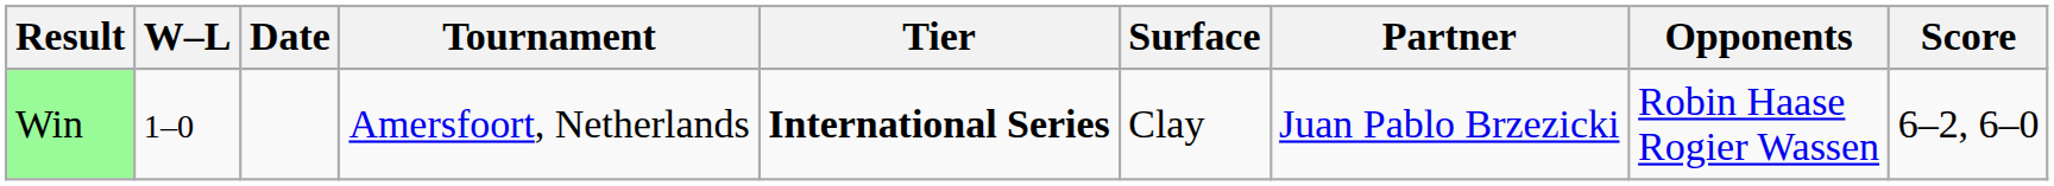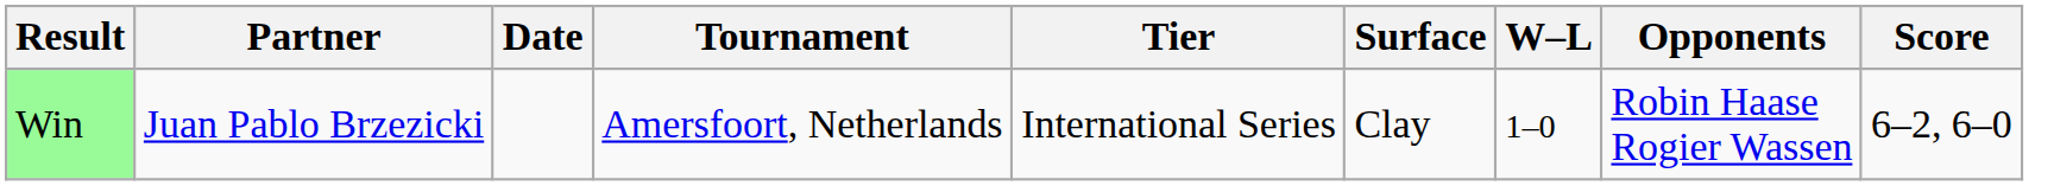columns swapped: W–L <-> Partner
Win | Tier: bold -> normal
